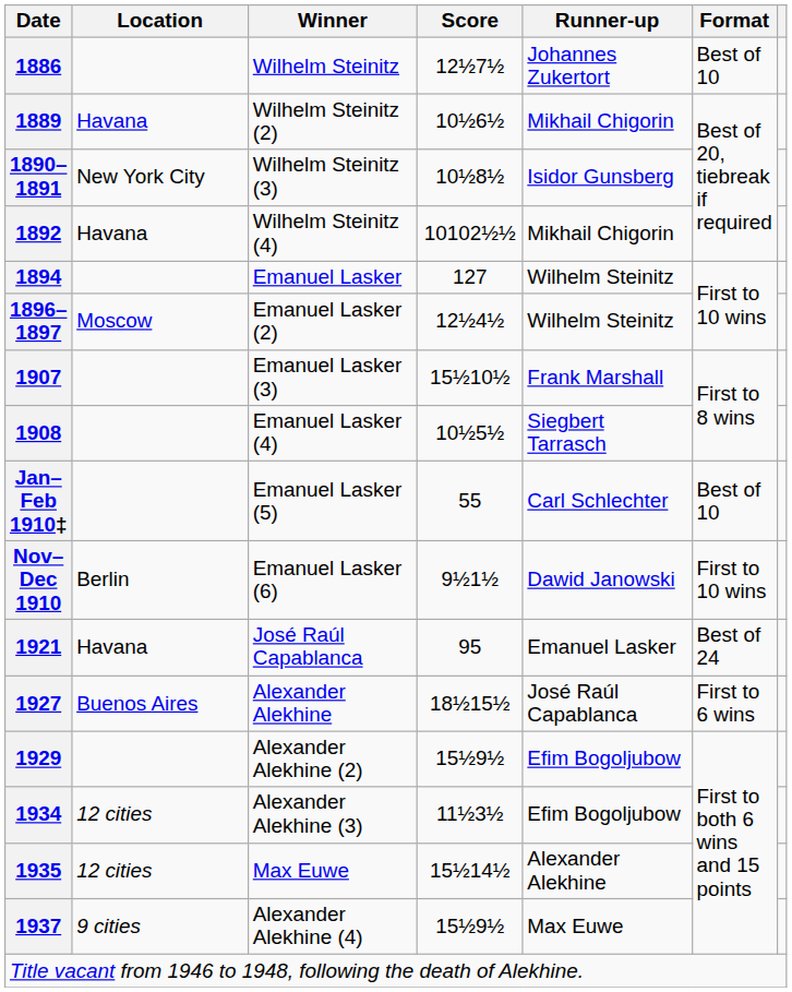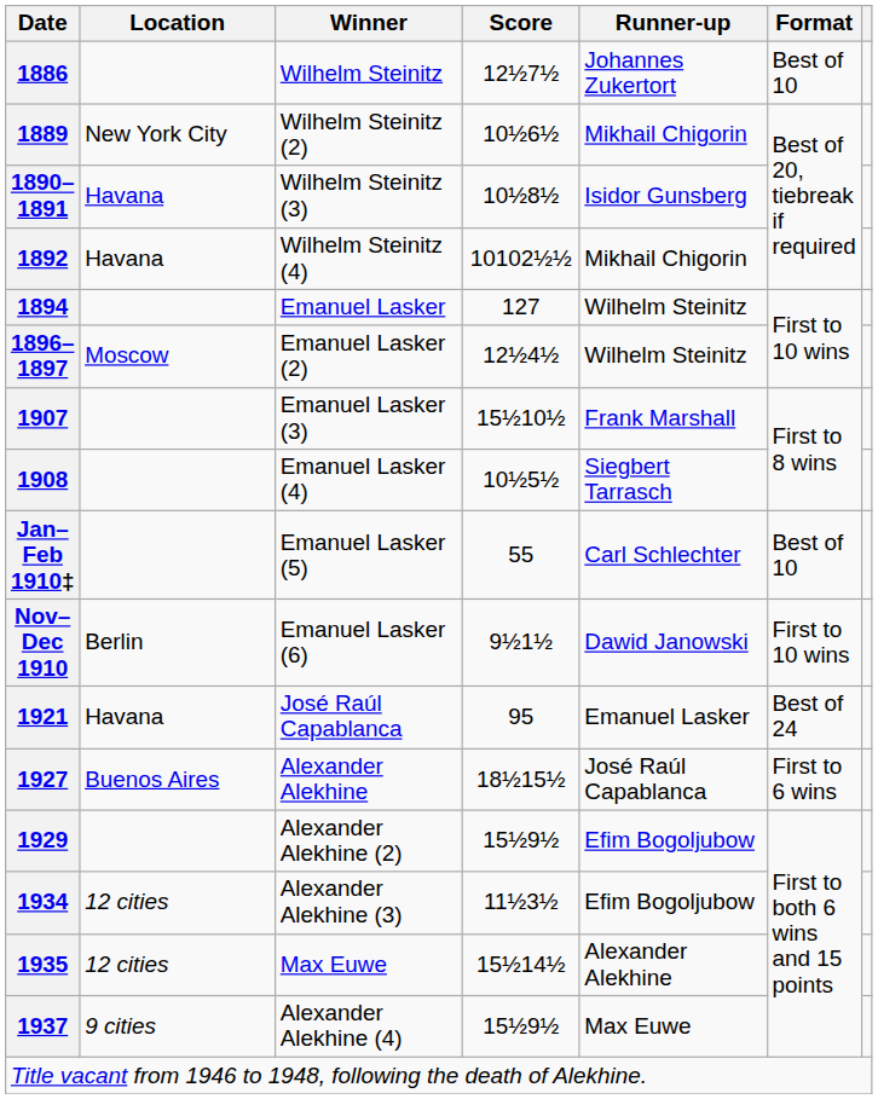1889 | Location: Havana -> New York City
1890–1891 | Location: New York City -> Havana
